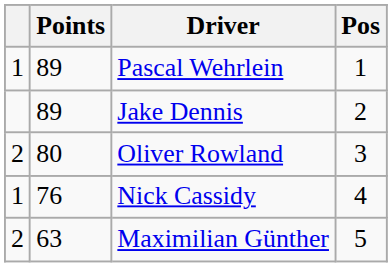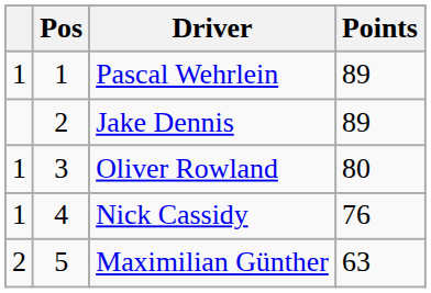columns swapped: Pos <-> Points
Oliver Rowland | column 1: 2 -> 1
